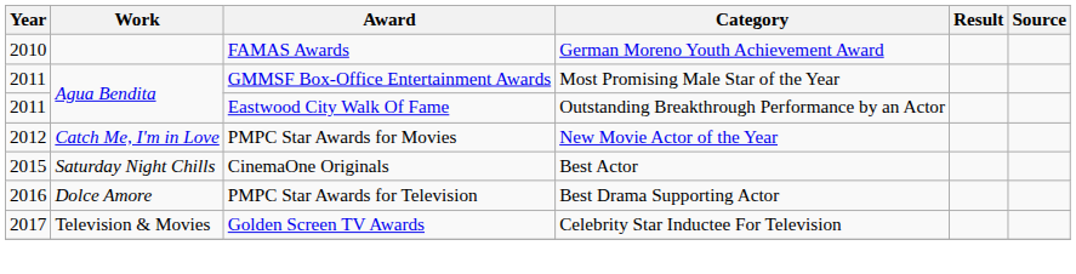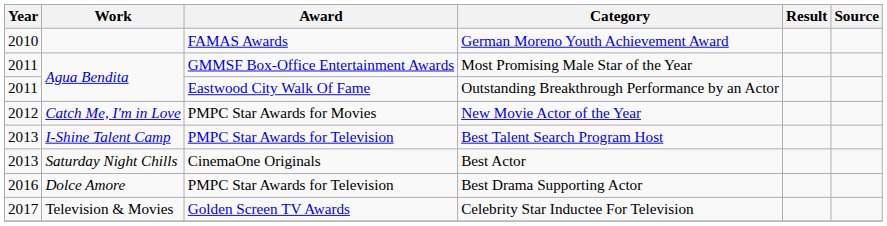+ row: 2013 | I-Shine Talent Camp | PMPC Star Awards for Television | Best Talent Search Program Host
Best Actor | Year: 2015 -> 2013
